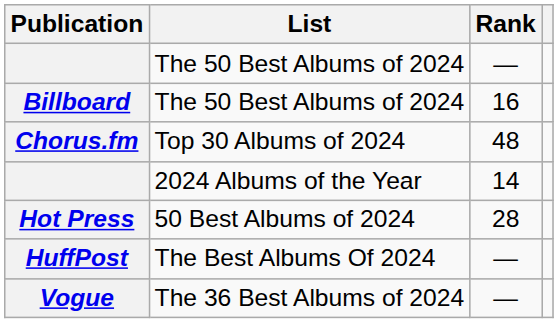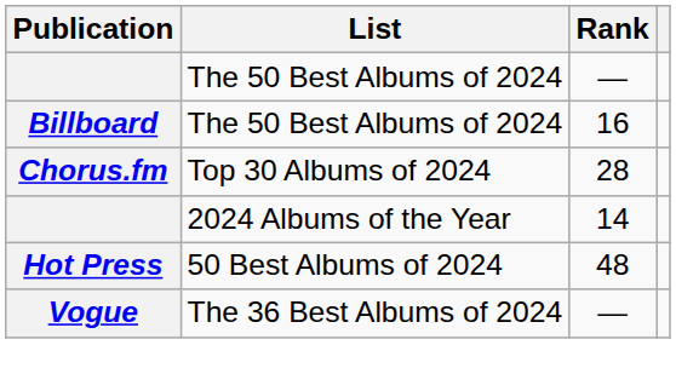Chorus.fm | Rank: 48 -> 28
Hot Press | Rank: 28 -> 48
- row: HuffPost | The Best Albums Of 2024 | —
